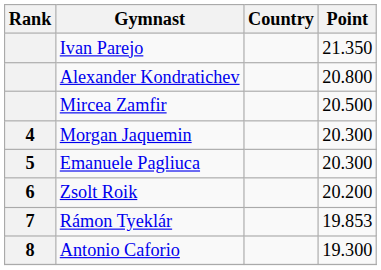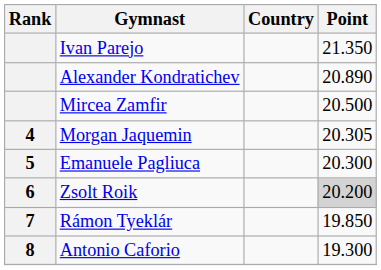Alexander Kondratichev | Point: 20.800 -> 20.890
Morgan Jaquemin | Point: 20.300 -> 20.305
Zsolt Roik | Point: no background -> lightgrey background
Rámon Tyeklár | Point: 19.853 -> 19.850
